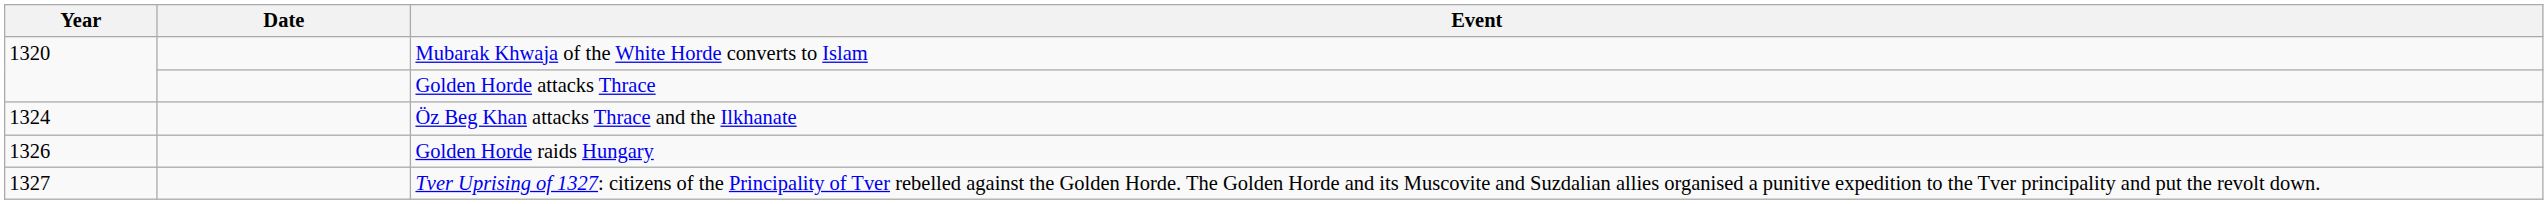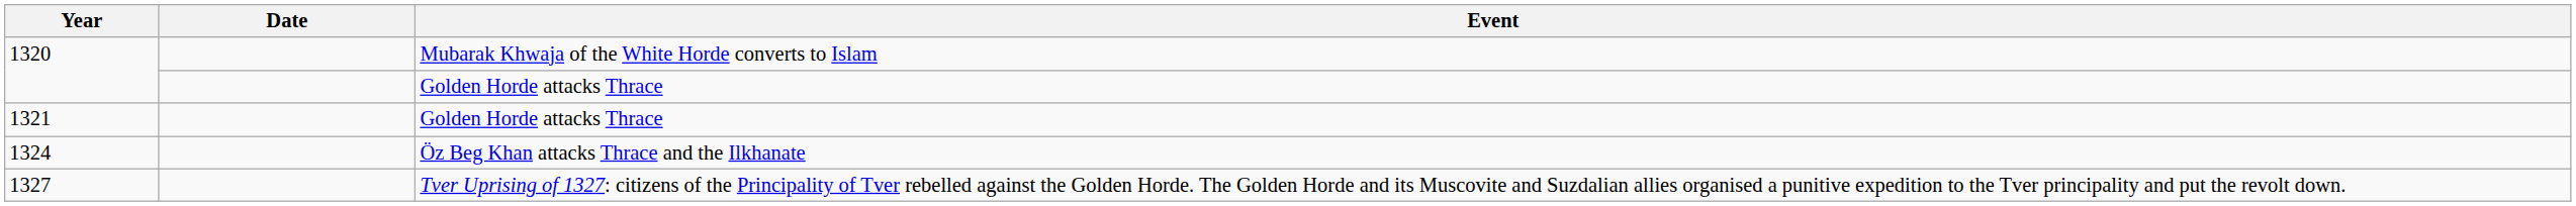+ row: 1321 | Golden Horde attacks Thrace
- row: 1326 | Golden Horde raids Hungary
